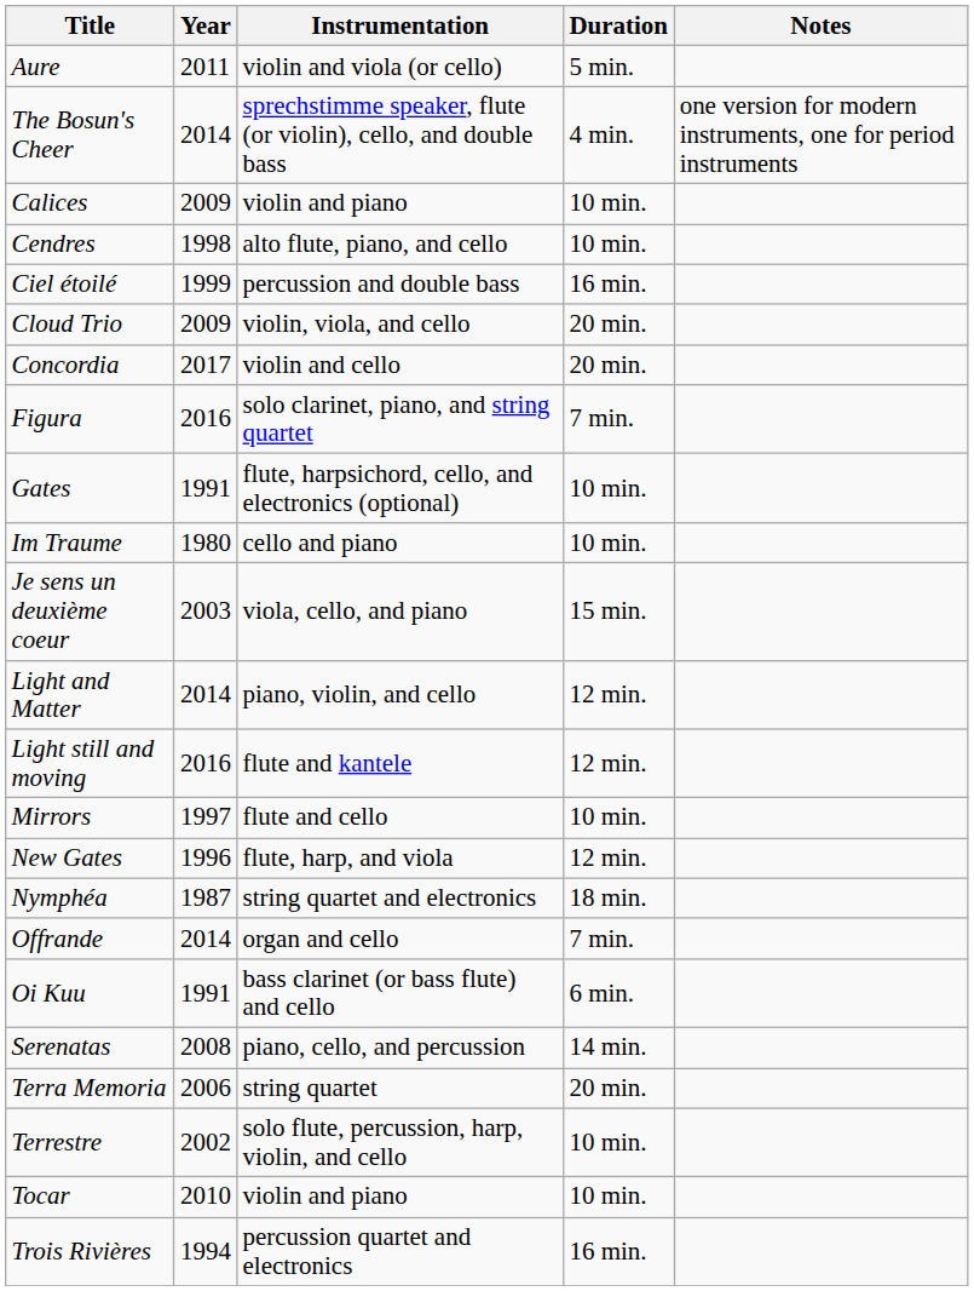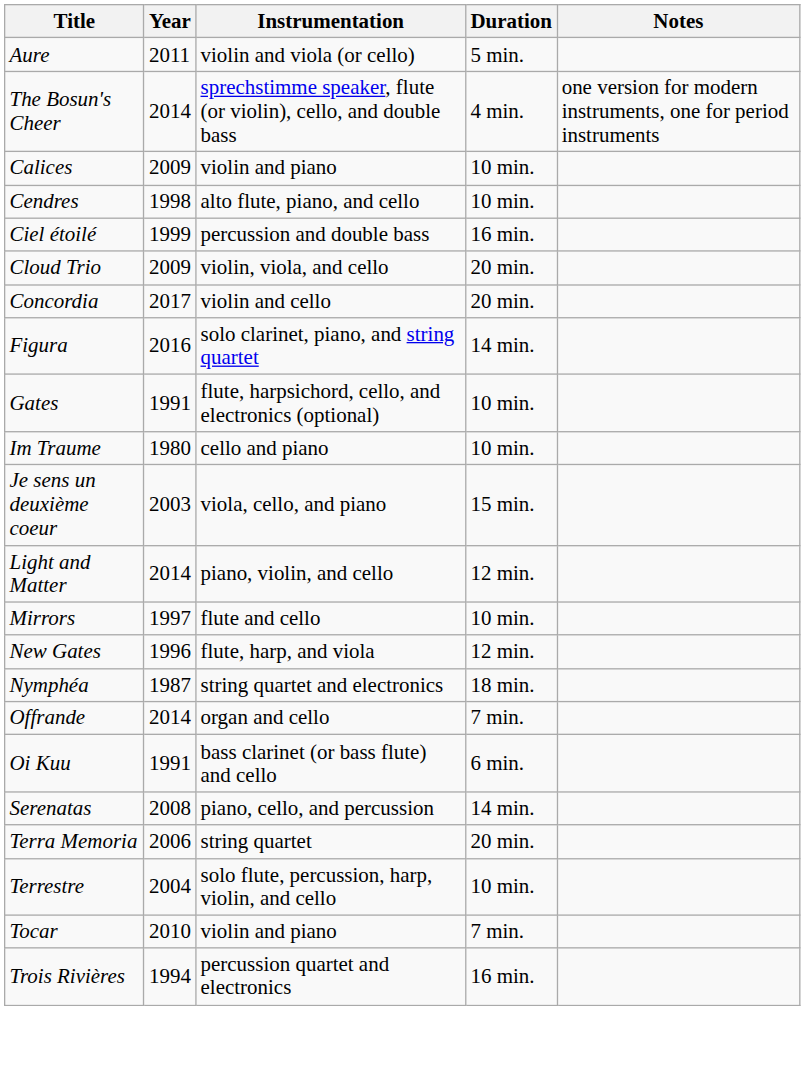Figura | Duration: 7 min. -> 14 min.
- row: Light still and moving | 2016 | flute and kantele | 12 min.
Terrestre | Year: 2002 -> 2004
Tocar | Duration: 10 min. -> 7 min.
